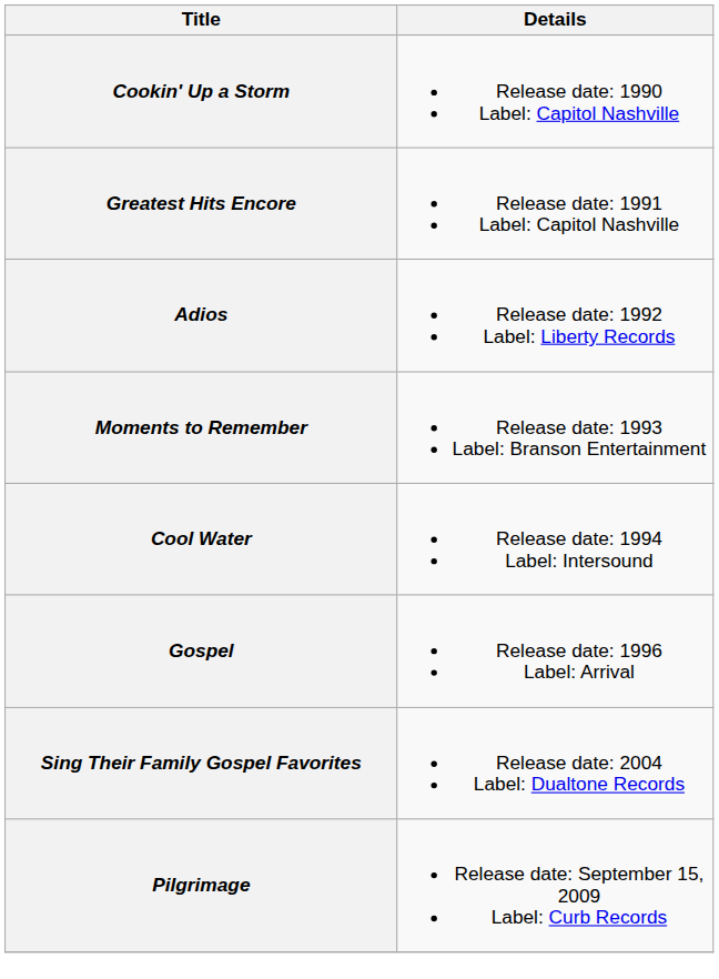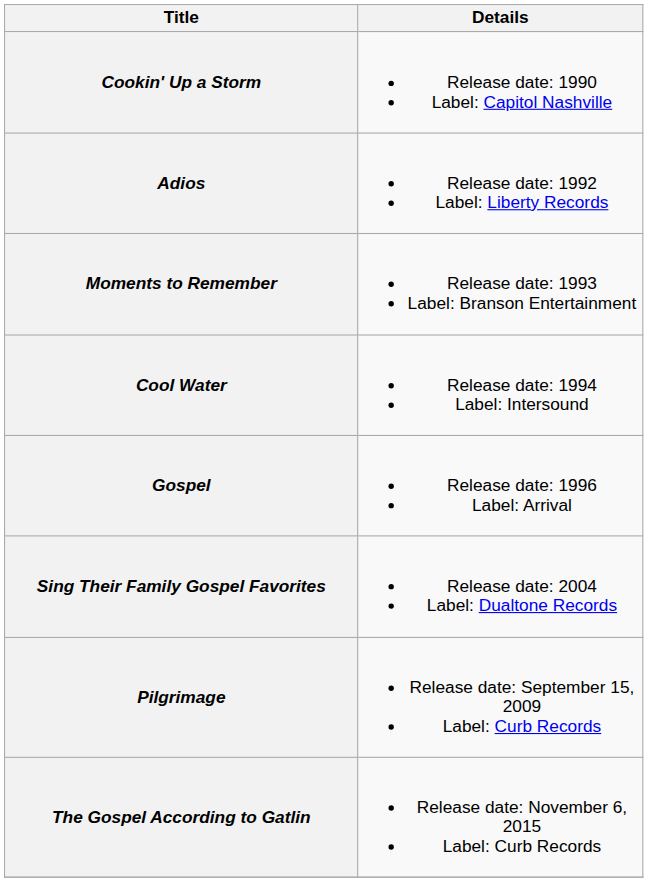- row: Greatest Hits Encore | Release date: 1991 Label: Capitol Nashville
+ row: The Gospel According to Gatlin | Release date: November 6, 2015 Label: Curb Records
